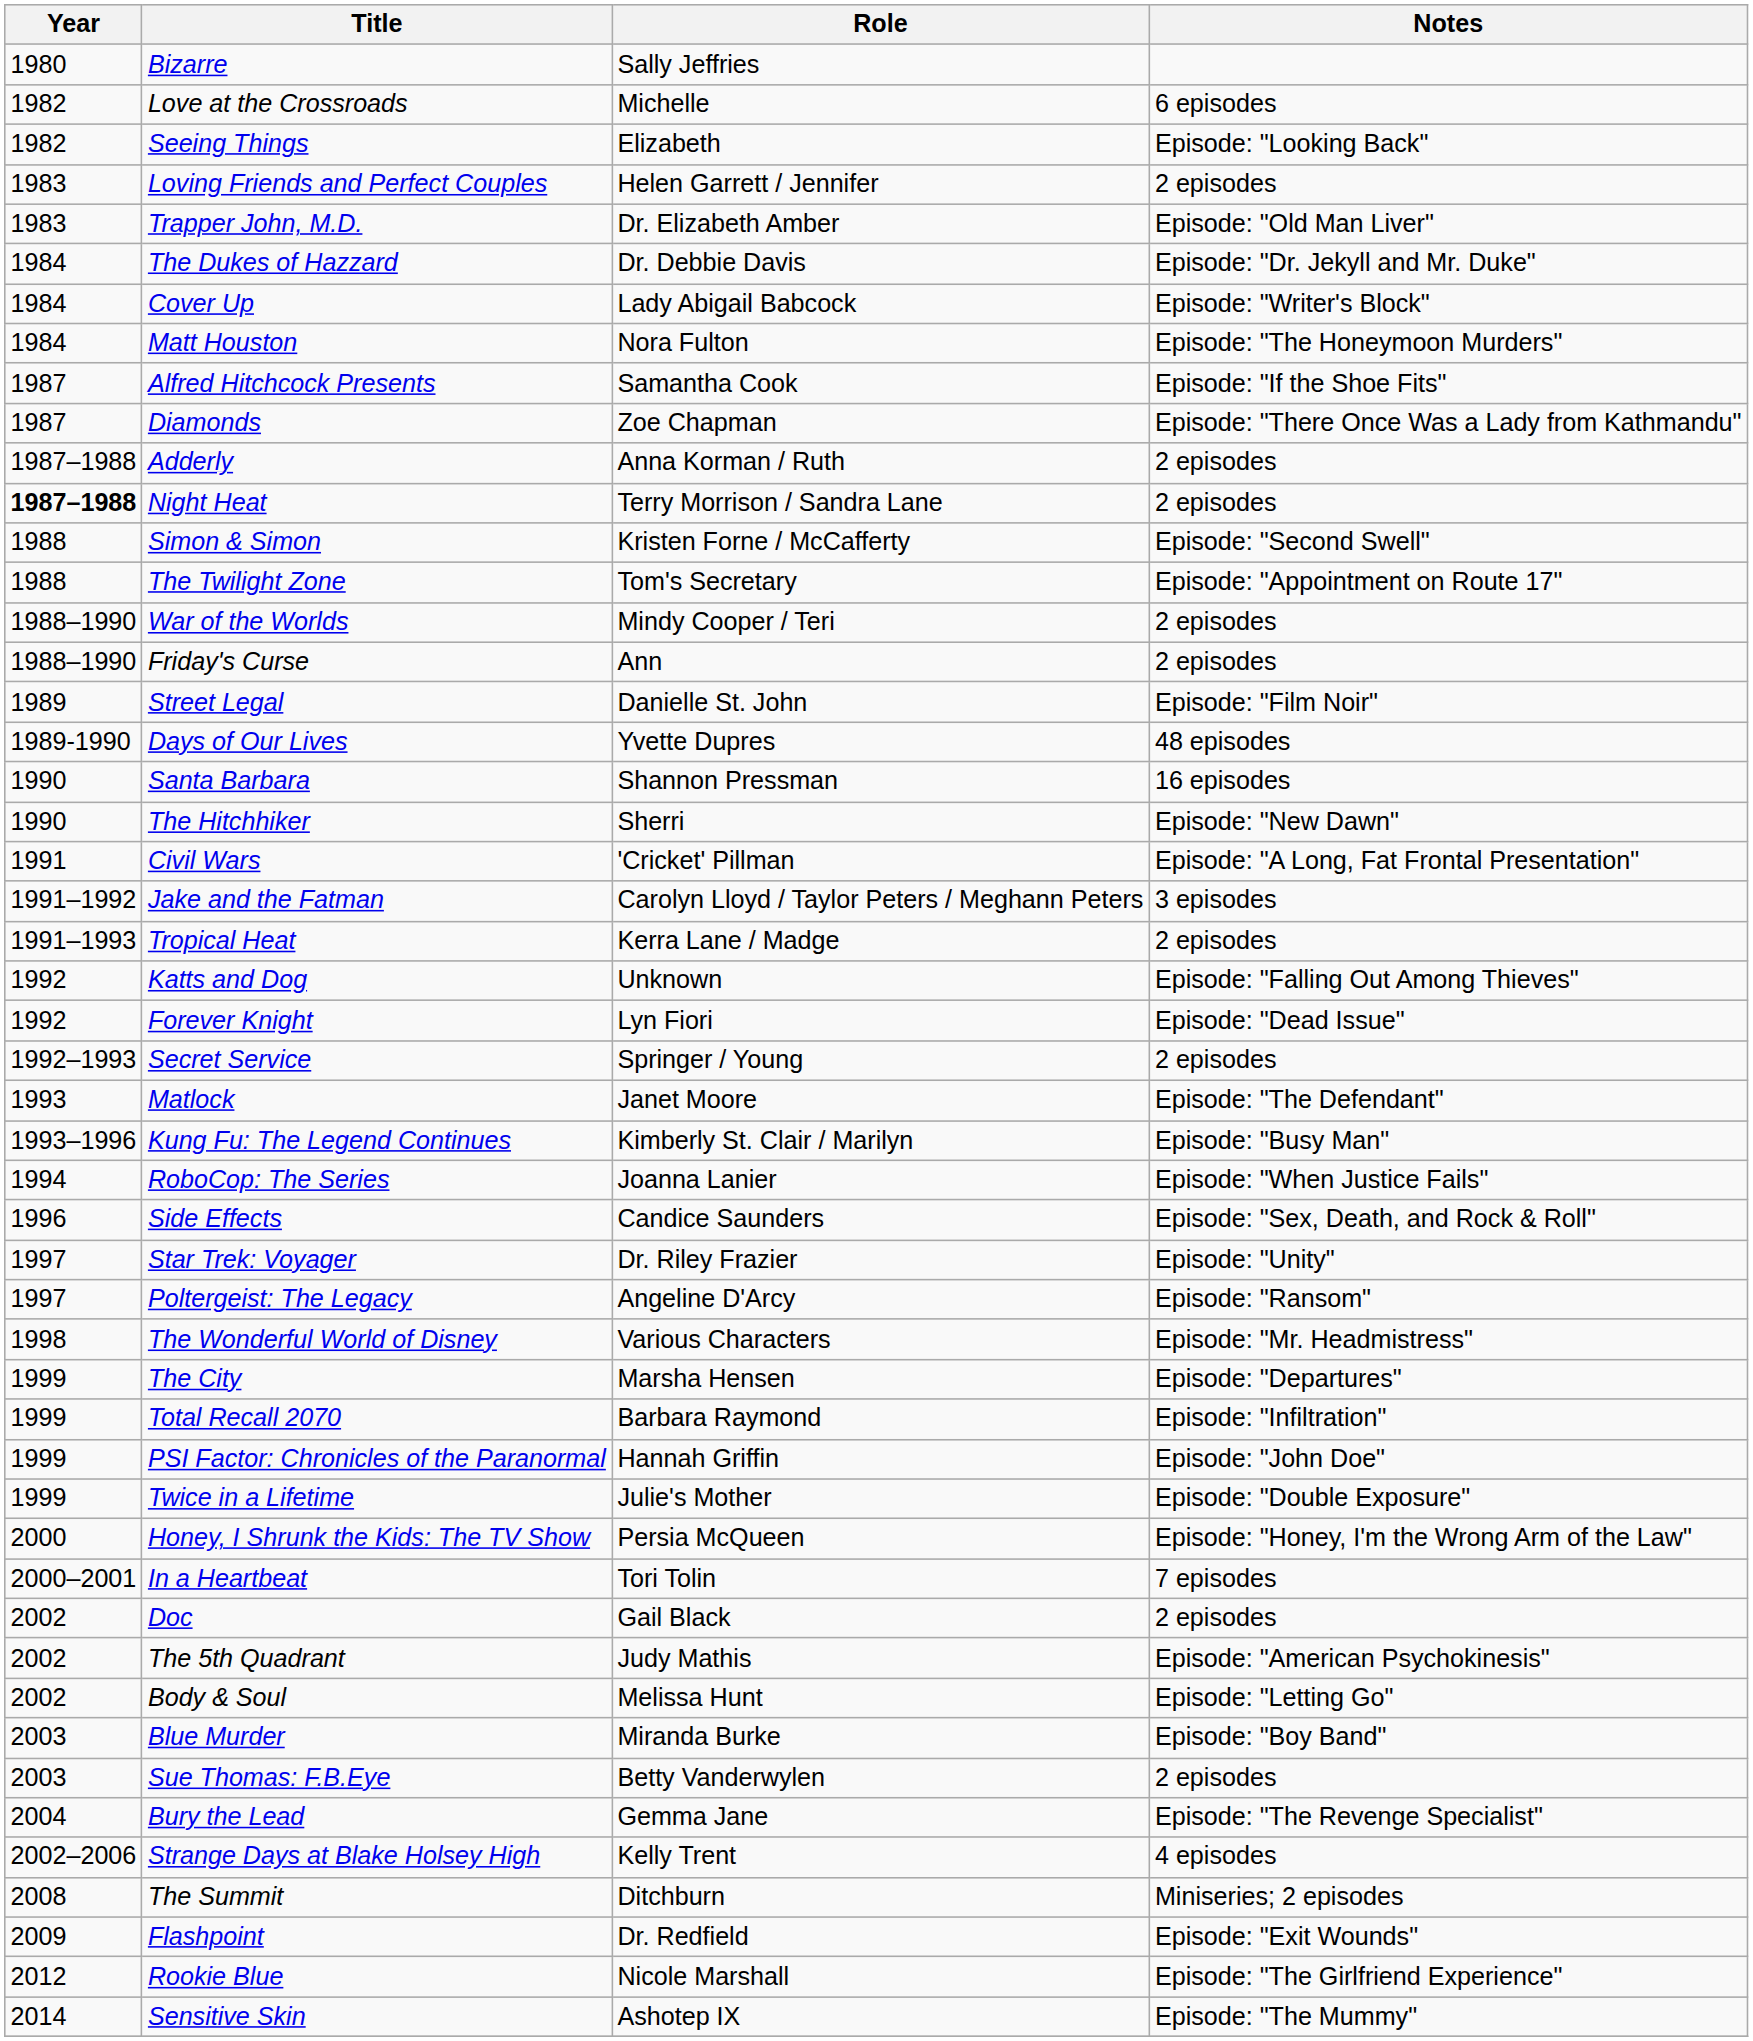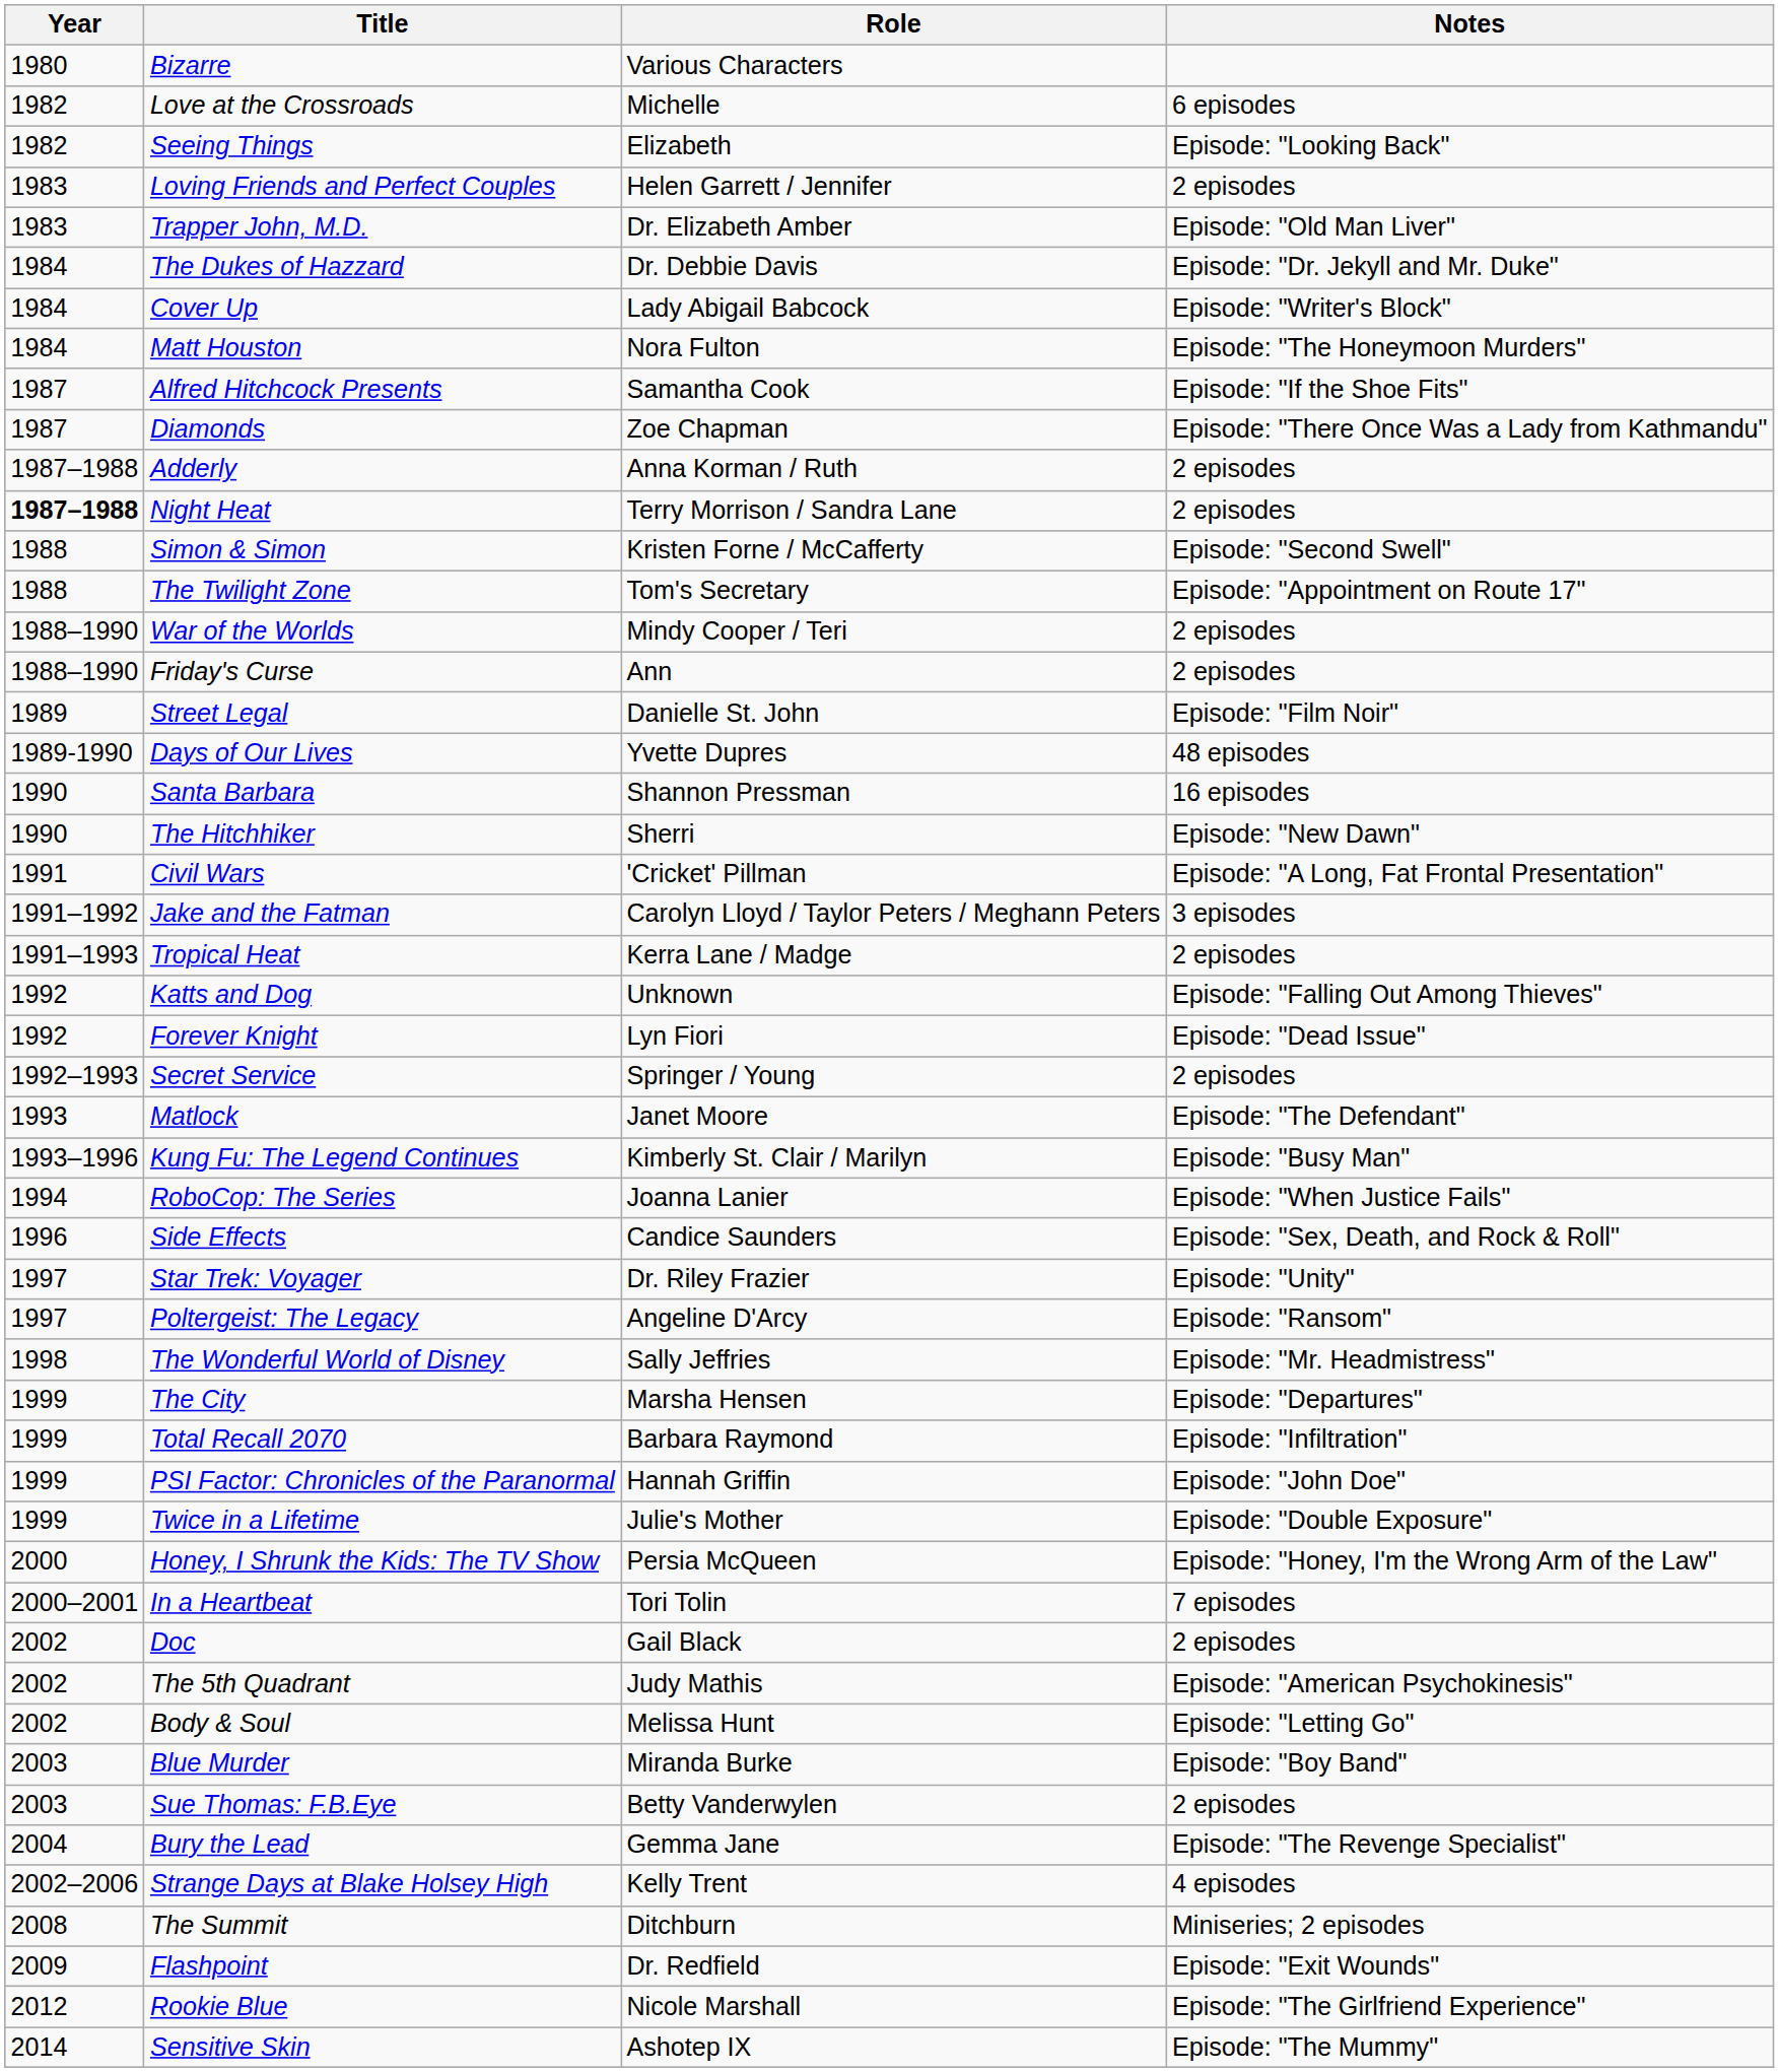Bizarre | Role: Sally Jeffries -> Various Characters
The Wonderful World of Disney | Role: Various Characters -> Sally Jeffries
